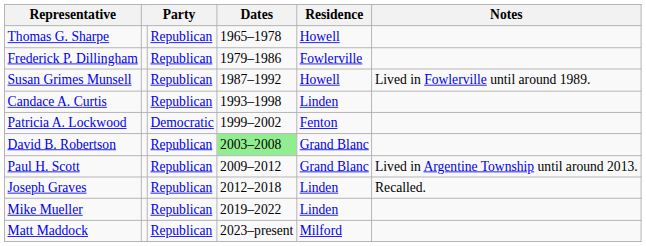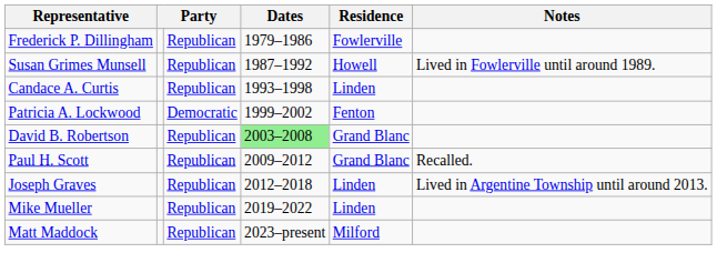- row: Thomas G. Sharpe | Republican | 1965–1978 | Howell
Paul H. Scott | Notes: Lived in Argentine Township until around 2013. -> Recalled.
Joseph Graves | Notes: Recalled. -> Lived in Argentine Township until around 2013.
